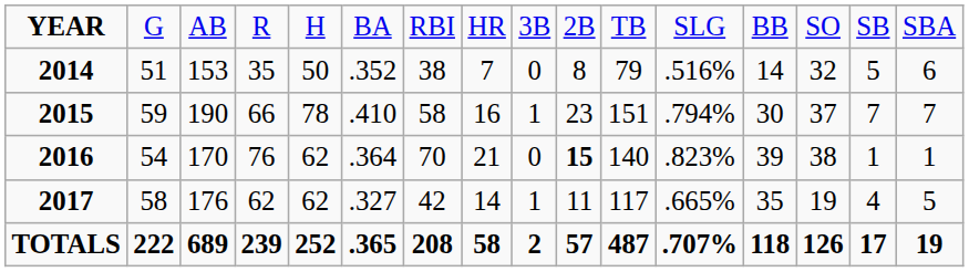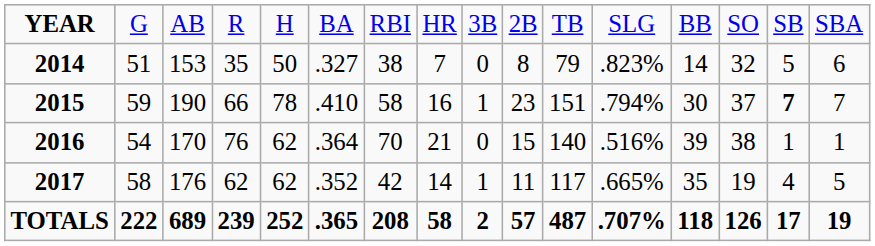2014 | column 6: .352 -> .327
2014 | column 12: .516% -> .823%
2015 | column 15: normal -> bold
2016 | column 10: bold -> normal
2016 | column 12: .823% -> .516%
2017 | column 6: .327 -> .352
